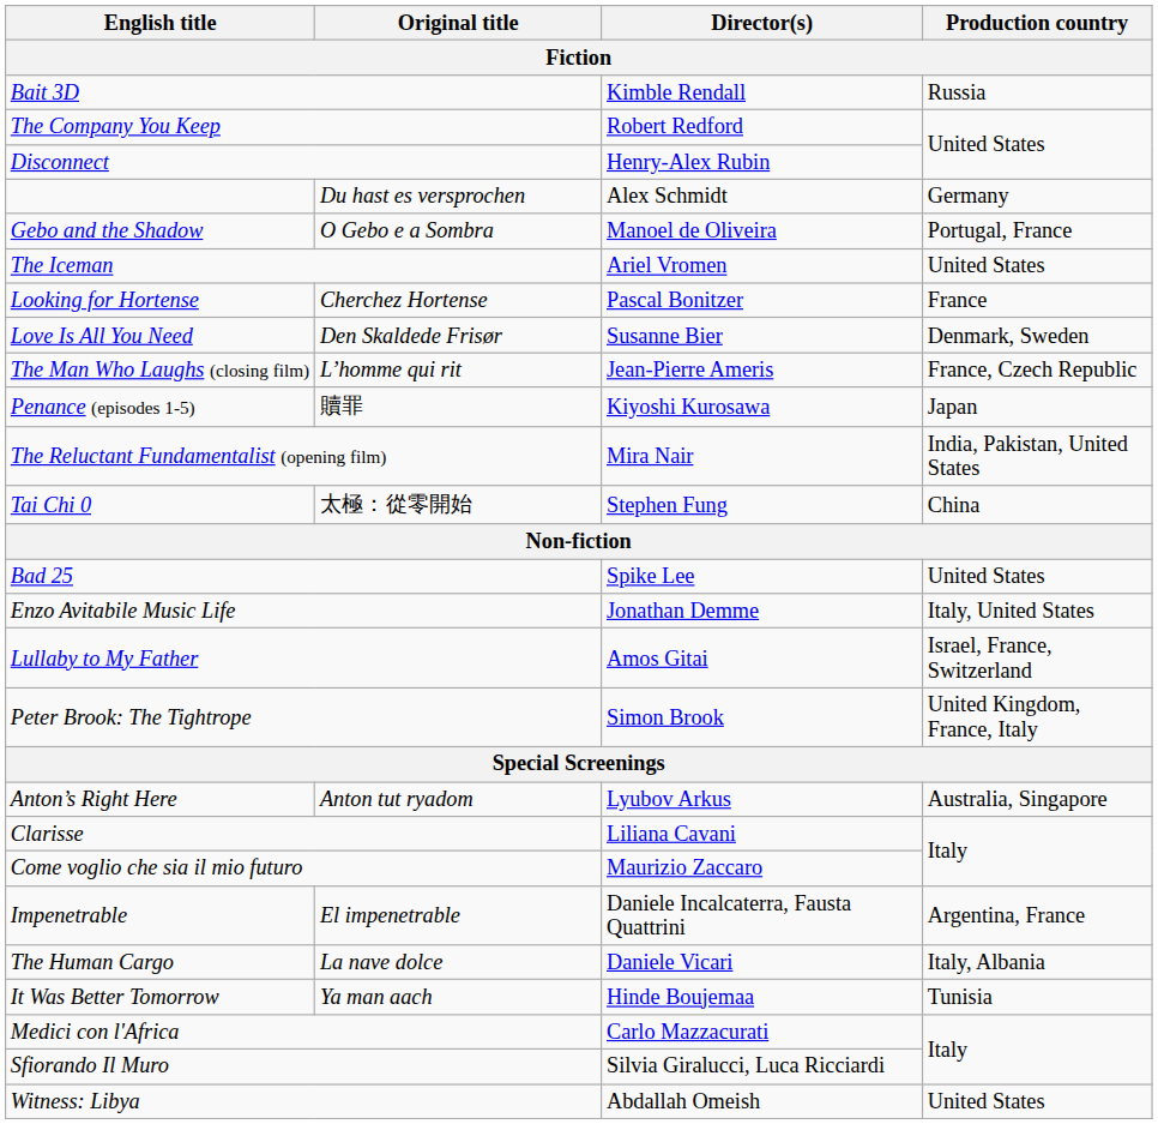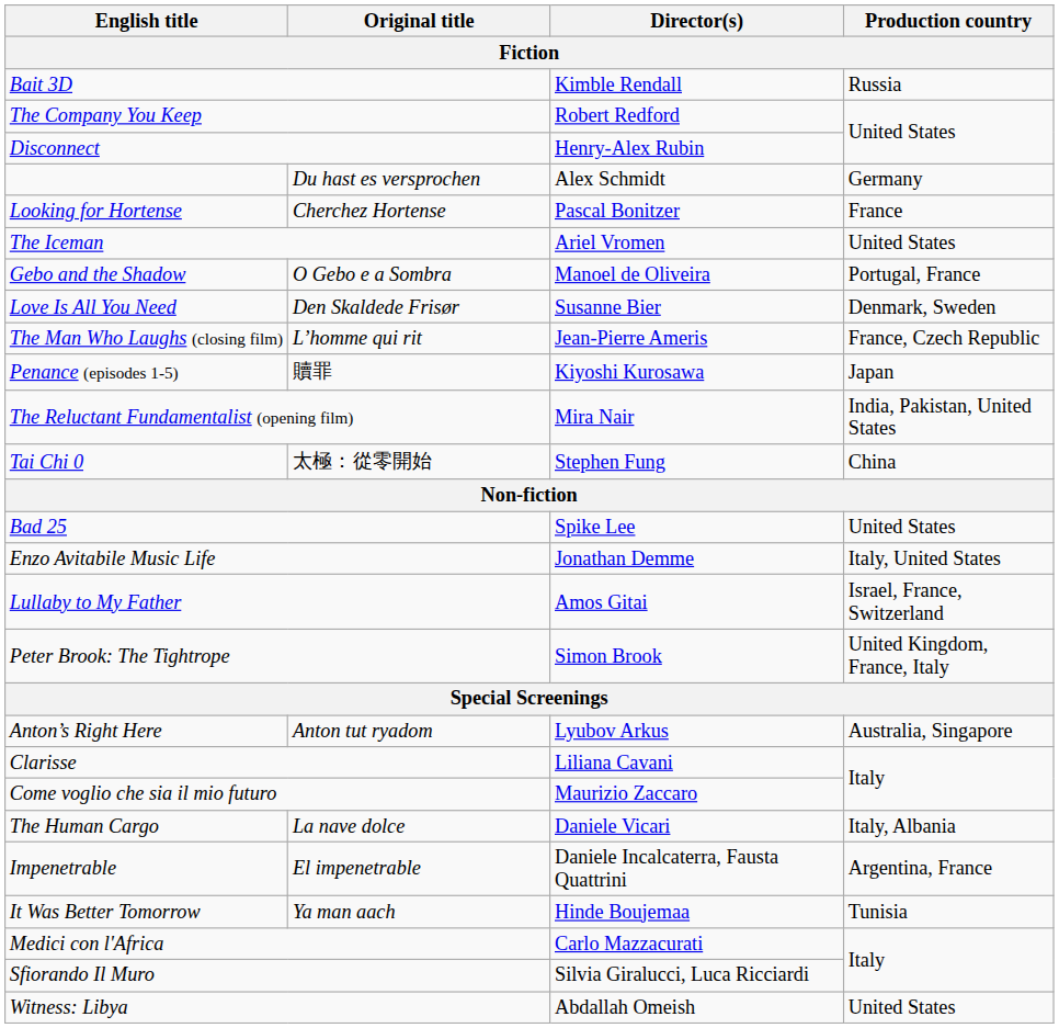rows swapped: Gebo and the Shadow <-> Looking for Hortense
rows swapped: The Human Cargo <-> Impenetrable
